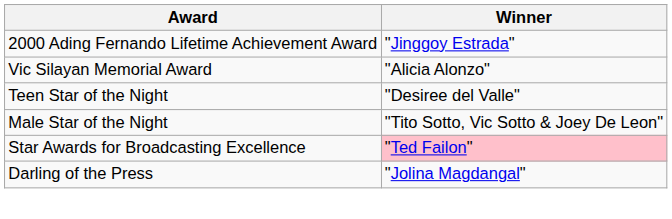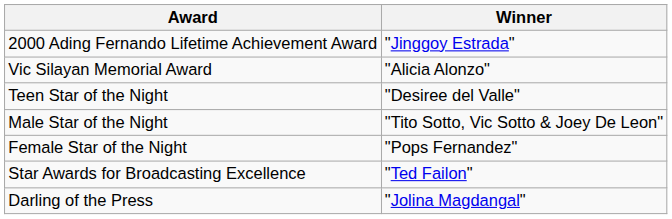+ row: Female Star of the Night | "Pops Fernandez"
Star Awards for Broadcasting Excellence | Winner: pink background -> no background
